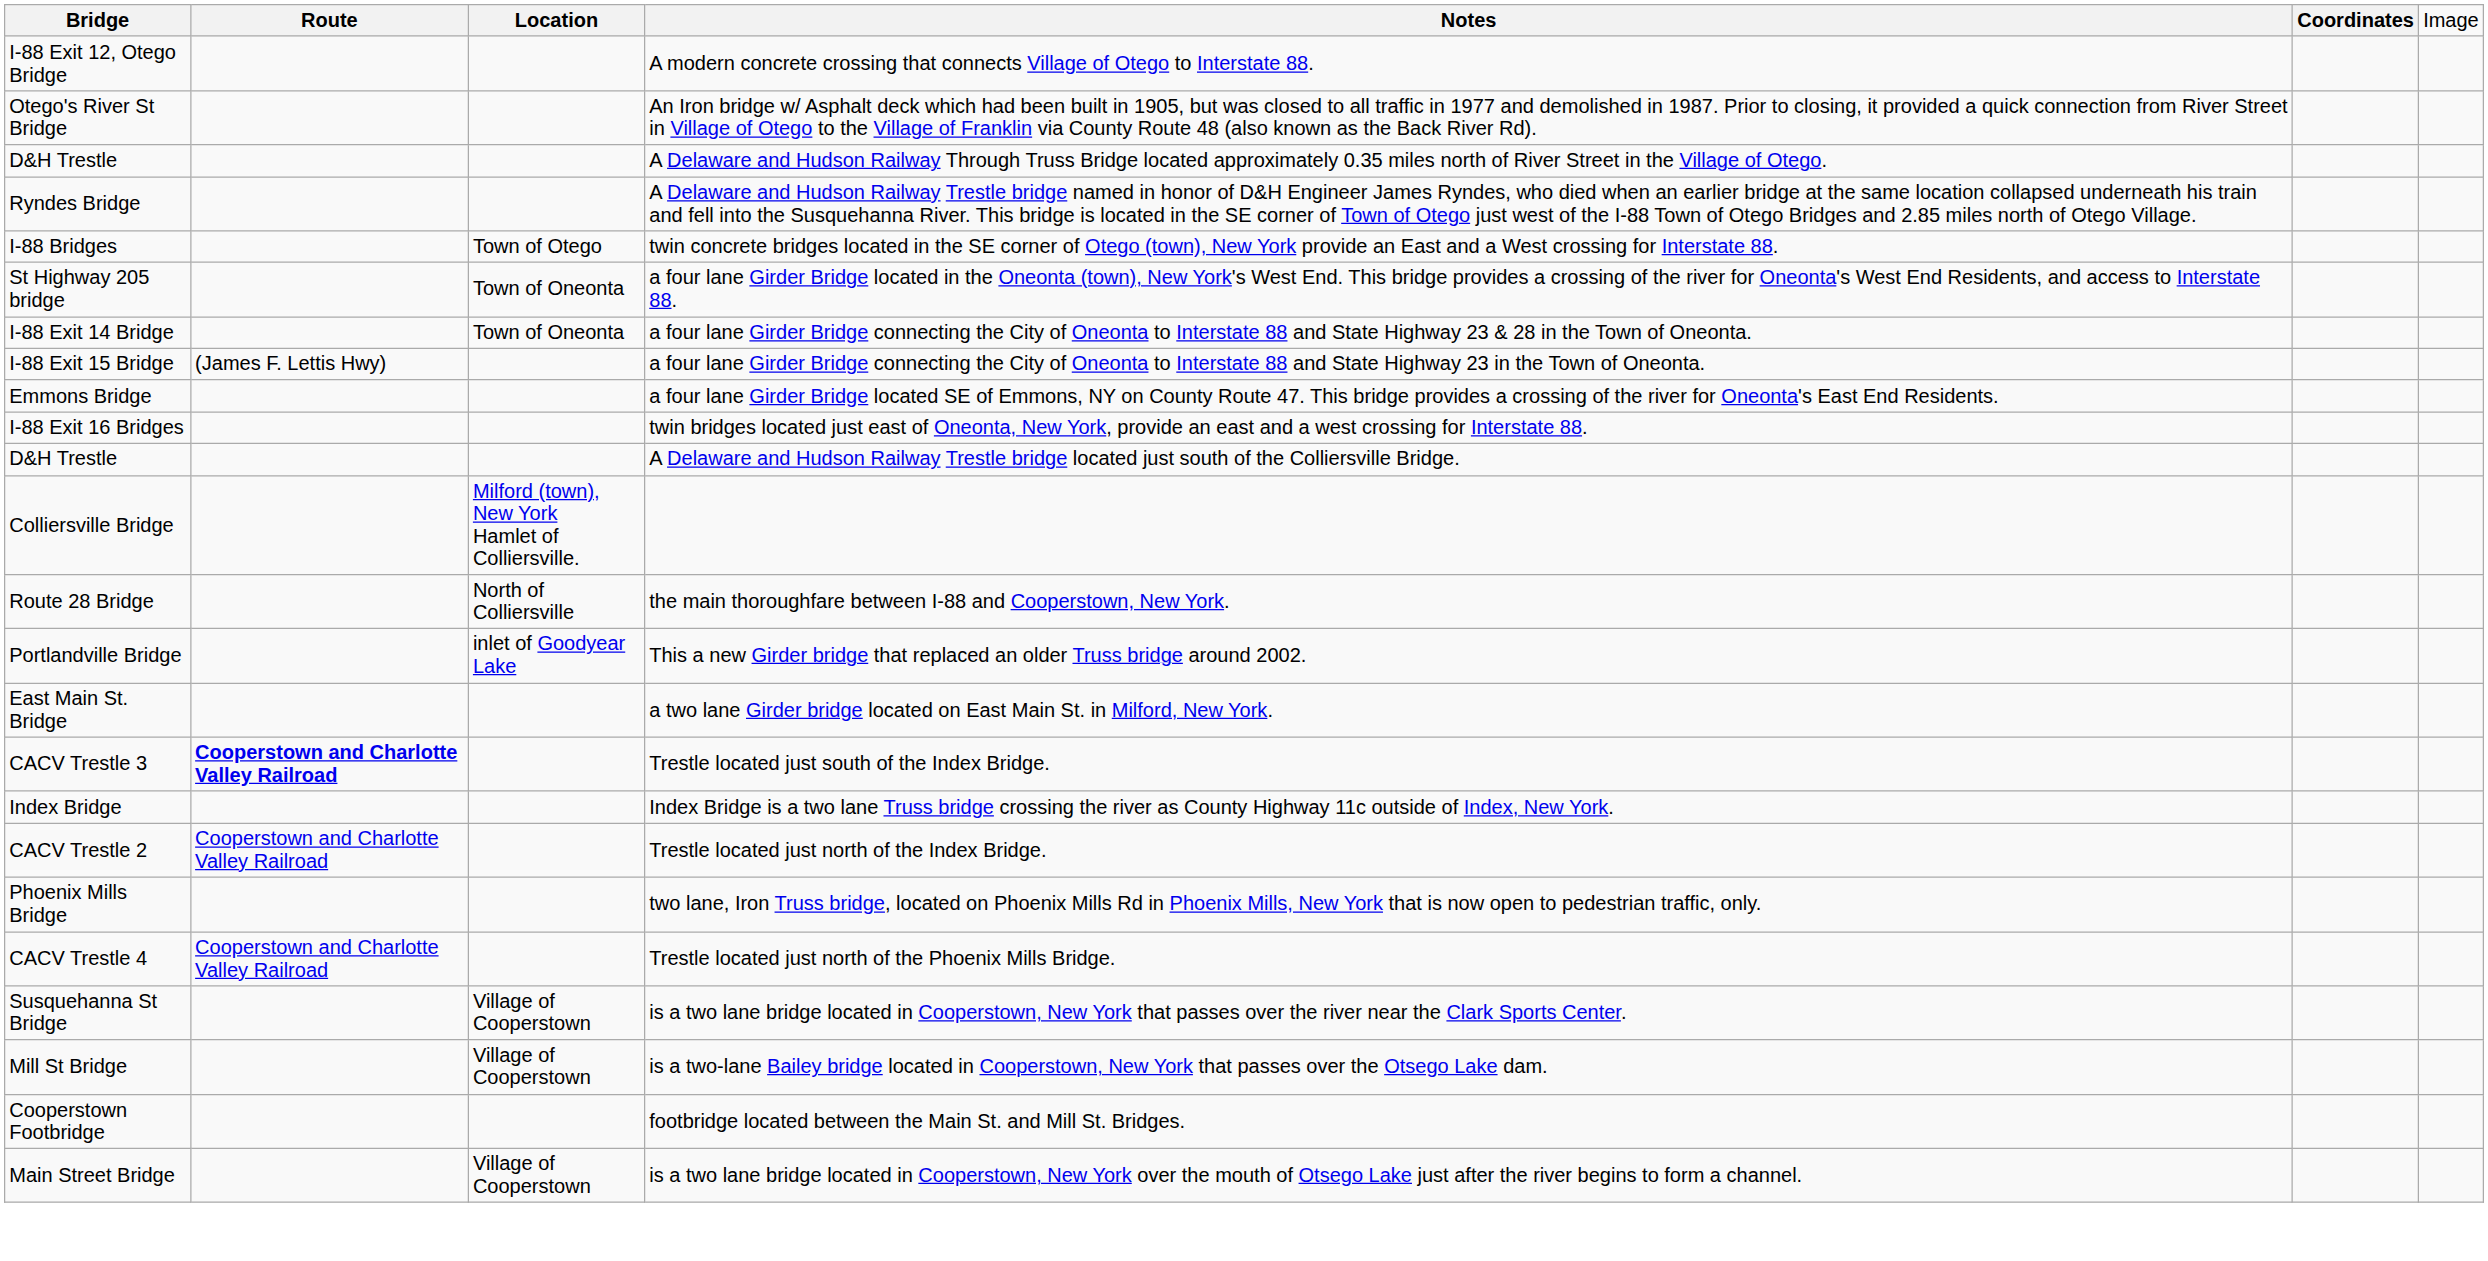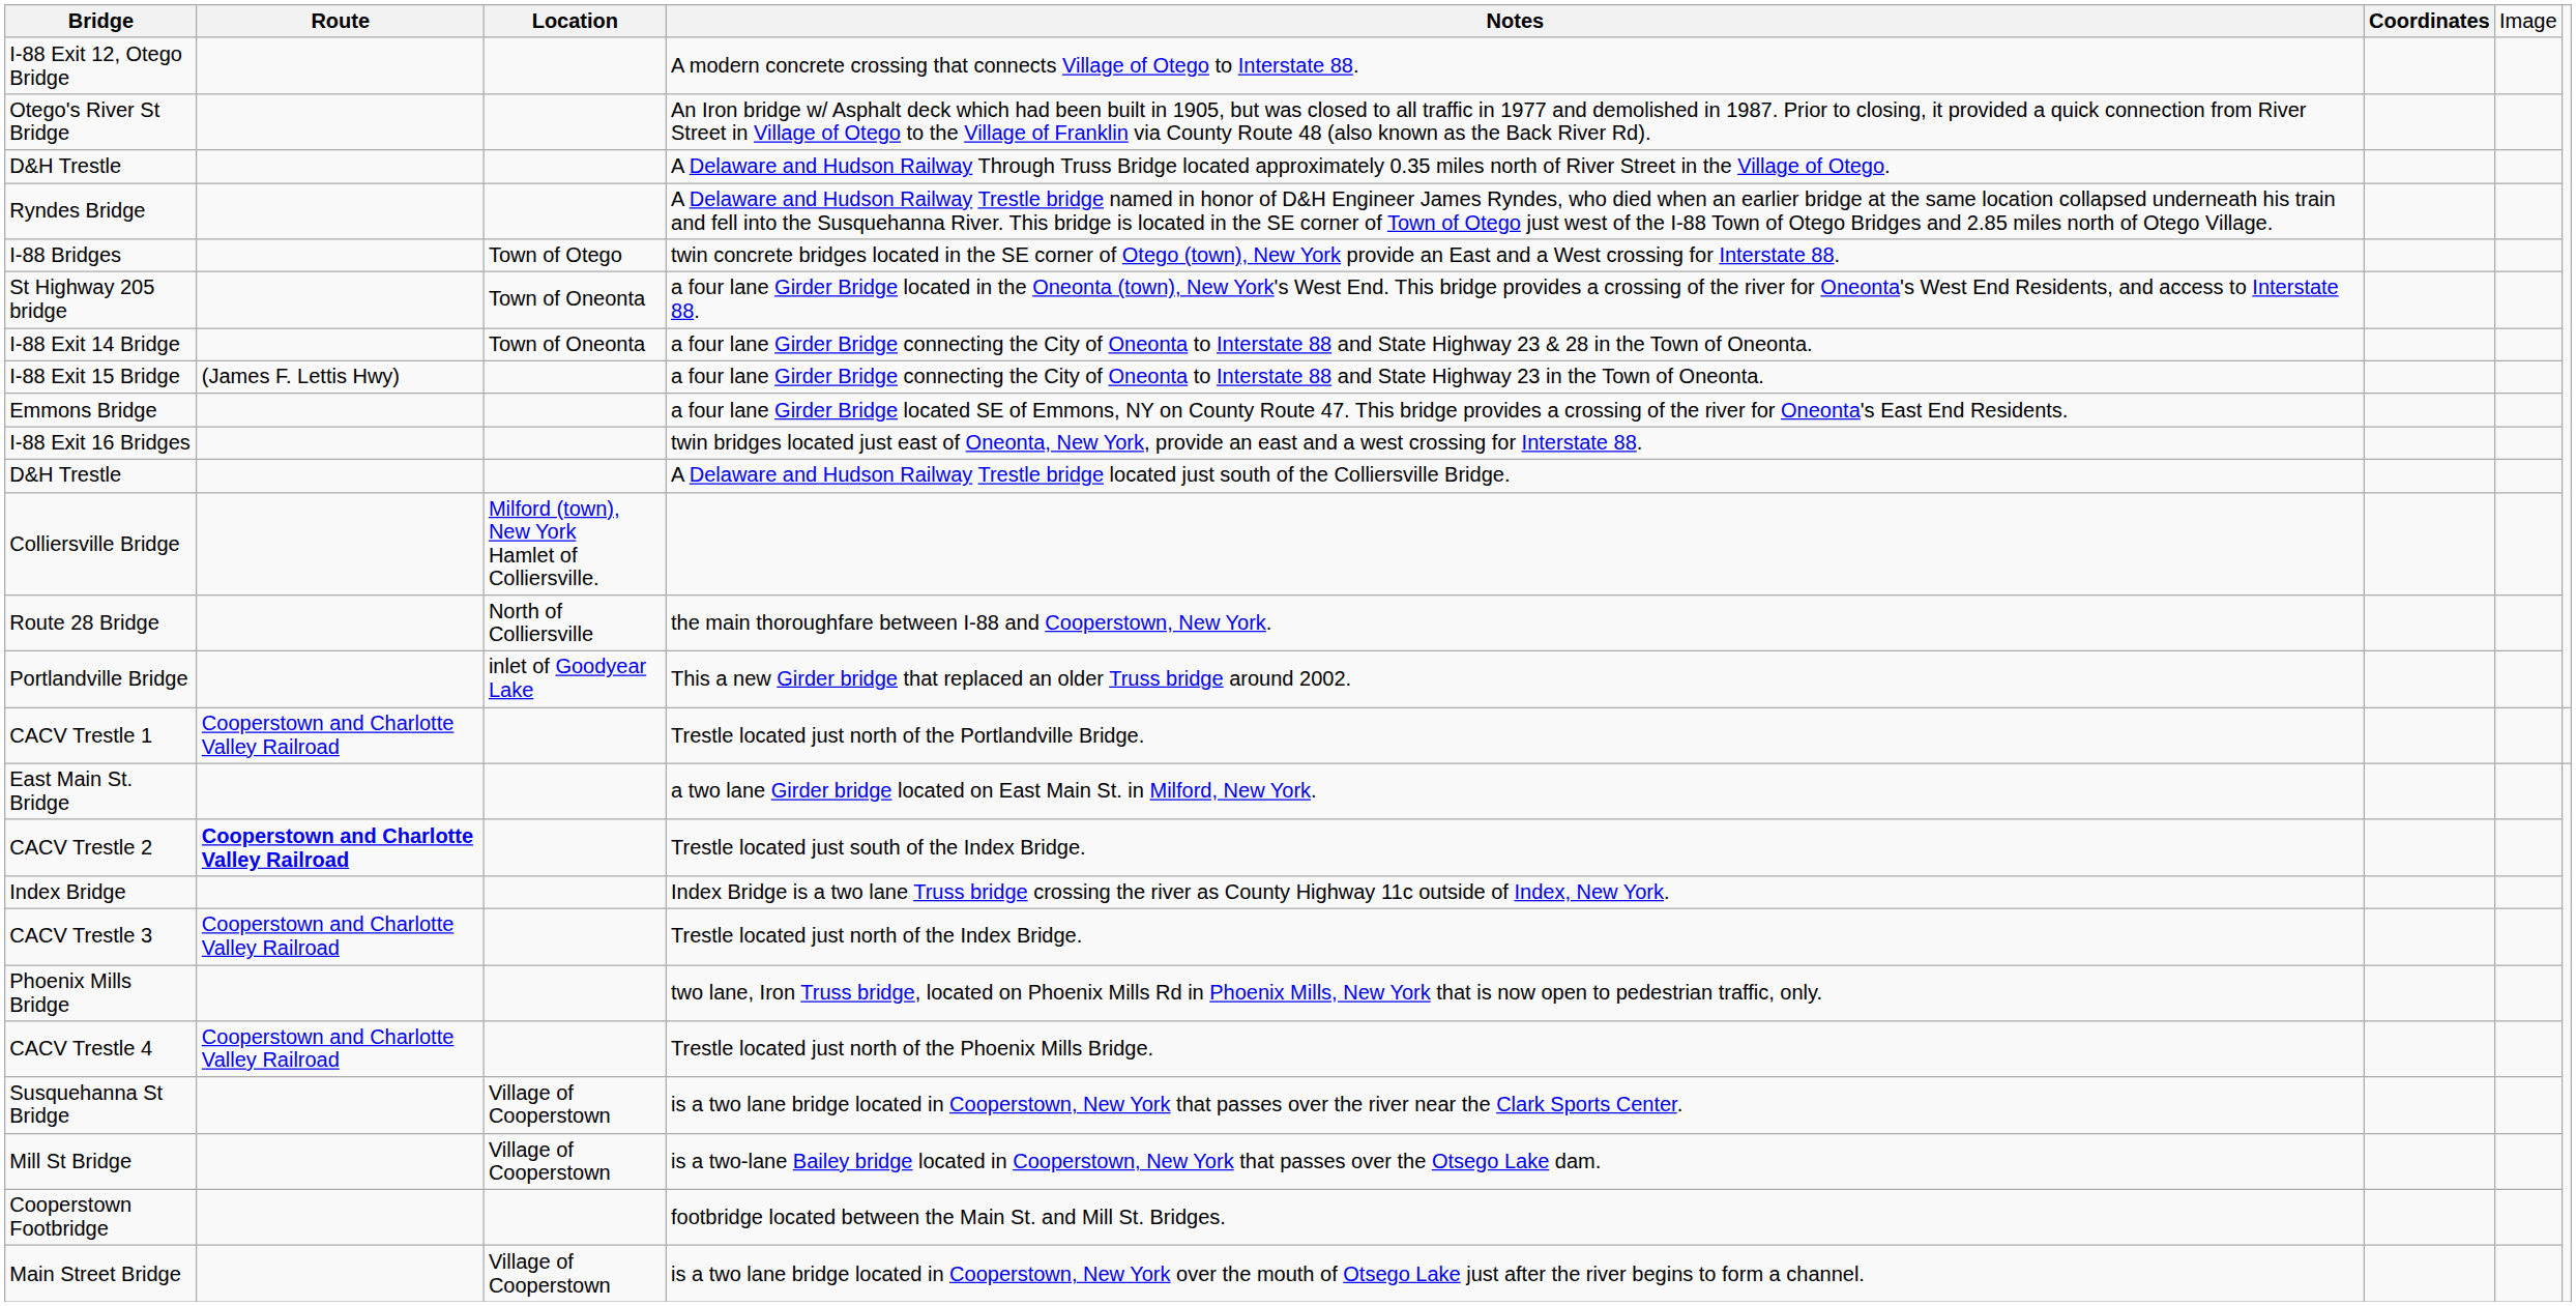+ row: CACV Trestle 1 | Cooperstown and Charlotte Valley Railroad | Trestle located just north of the Portlandville Bridge.
Trestle located just south of the Index Bridge. | column 1: CACV Trestle 3 -> CACV Trestle 2
Trestle located just north of the Index Bridge. | column 1: CACV Trestle 2 -> CACV Trestle 3
